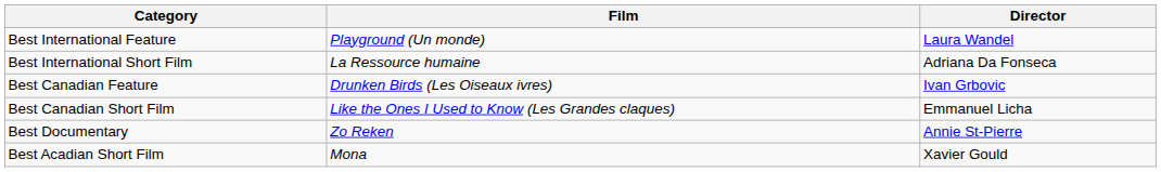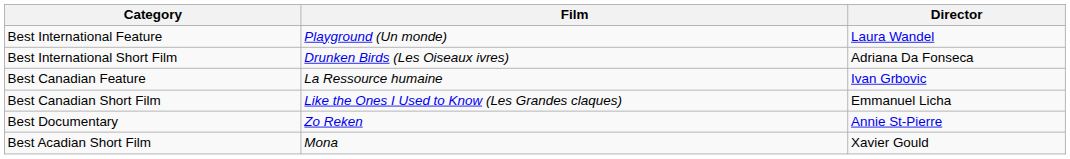Best International Short Film | Film: La Ressource humaine -> Drunken Birds (Les Oiseaux ivres)
Best Canadian Feature | Film: Drunken Birds (Les Oiseaux ivres) -> La Ressource humaine
